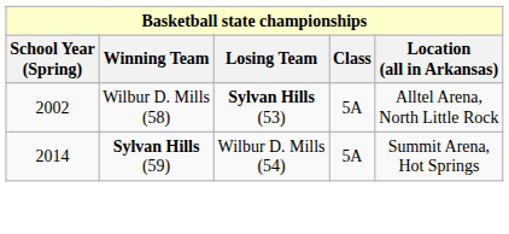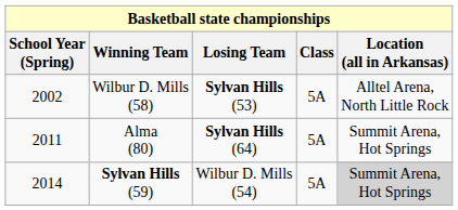+ row: 2011 | Alma (80) | Sylvan Hills (64) | 5A | Summit Arena, Hot Springs
Sylvan Hills (59) | Location (all in Arkansas): no background -> lightgrey background
